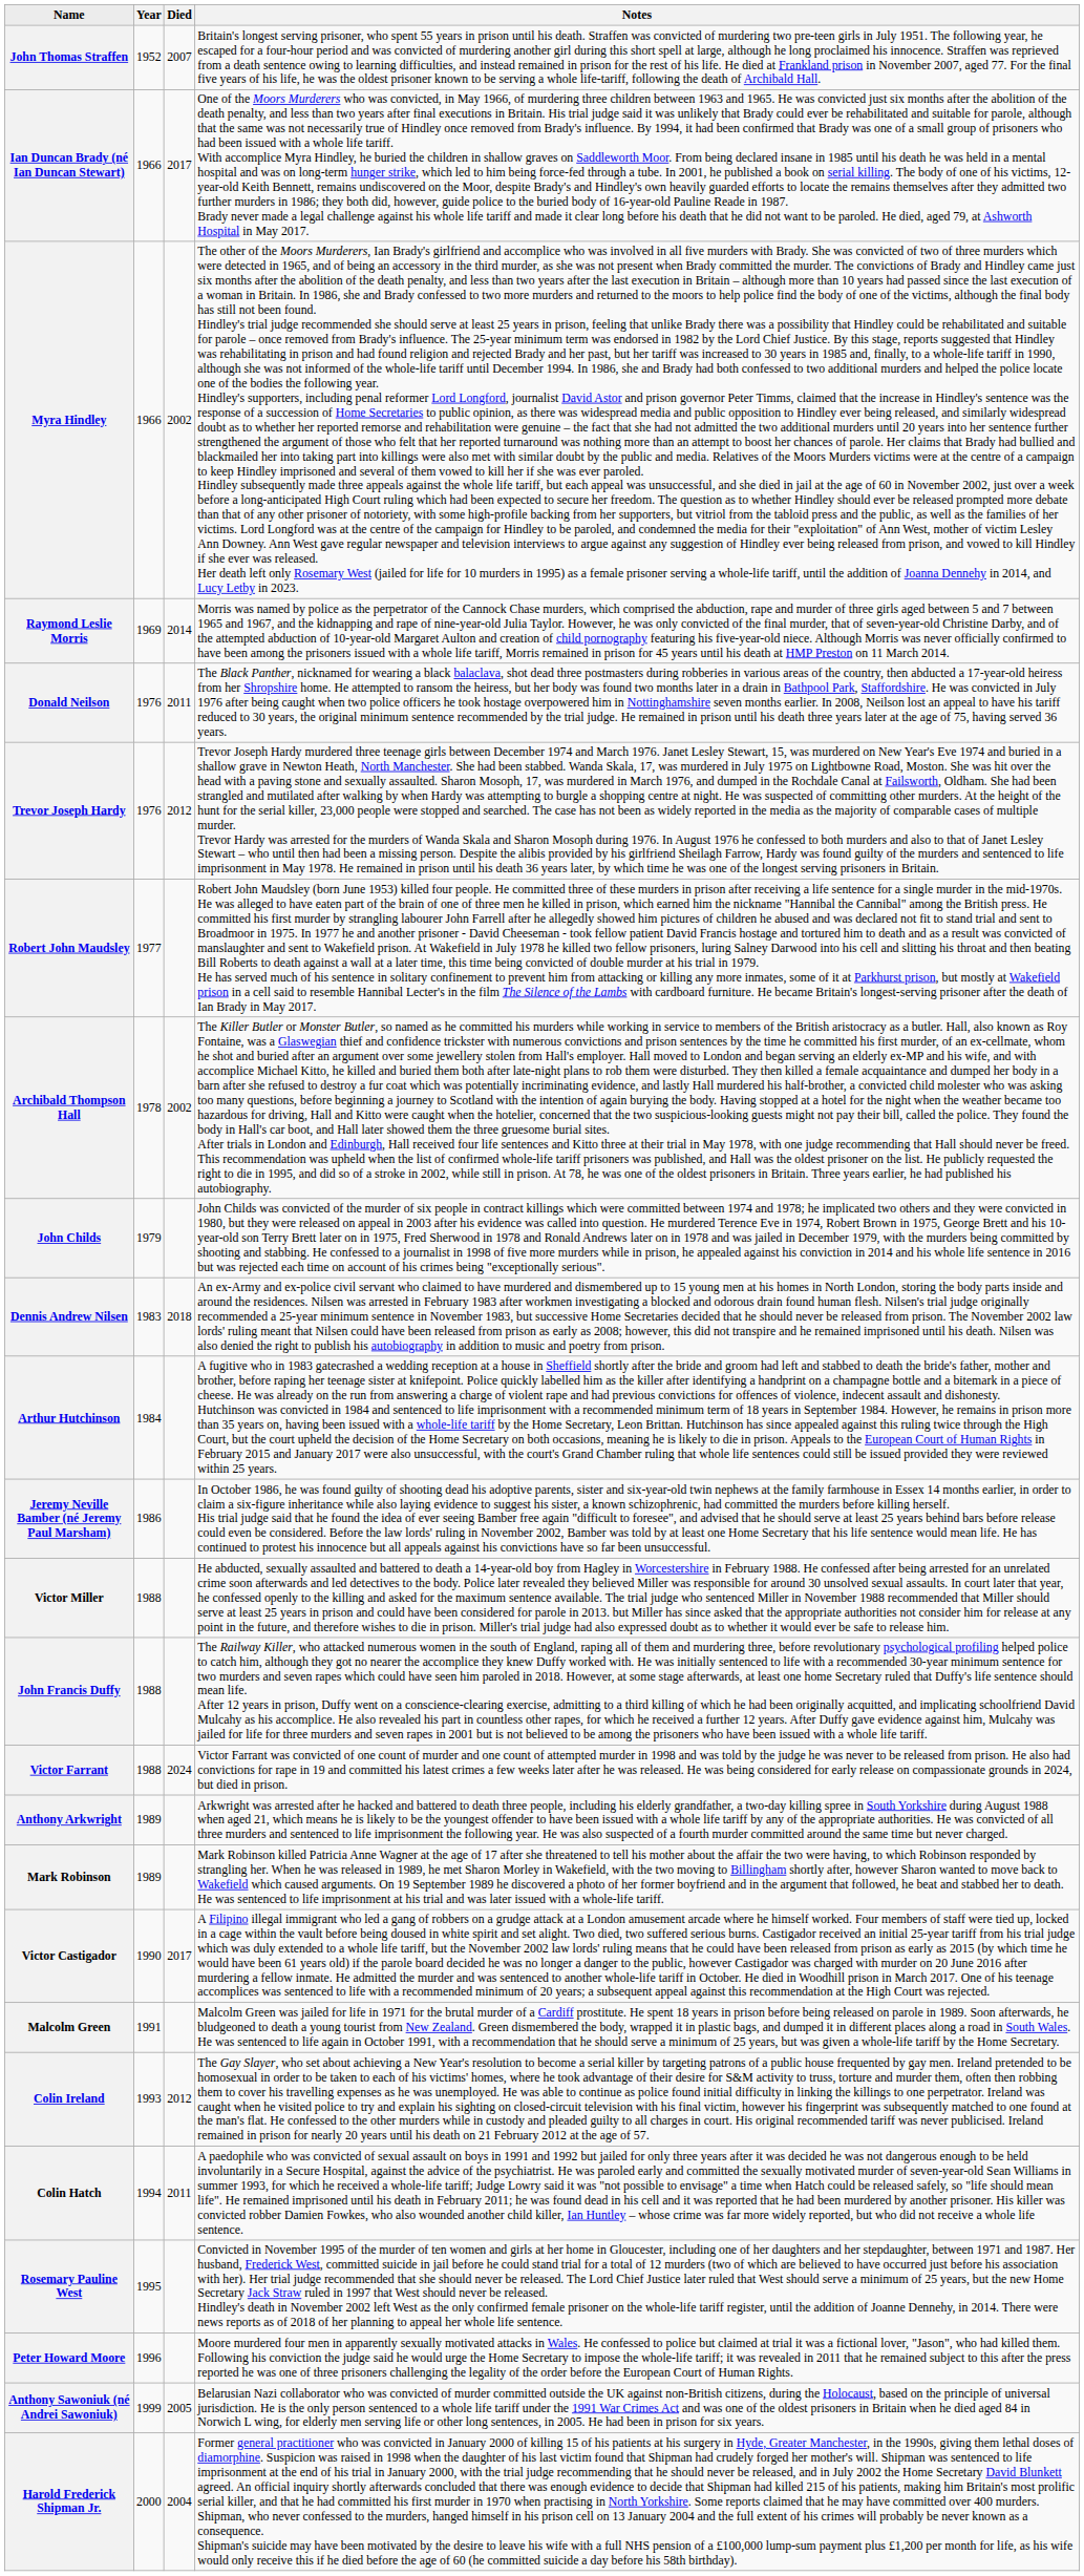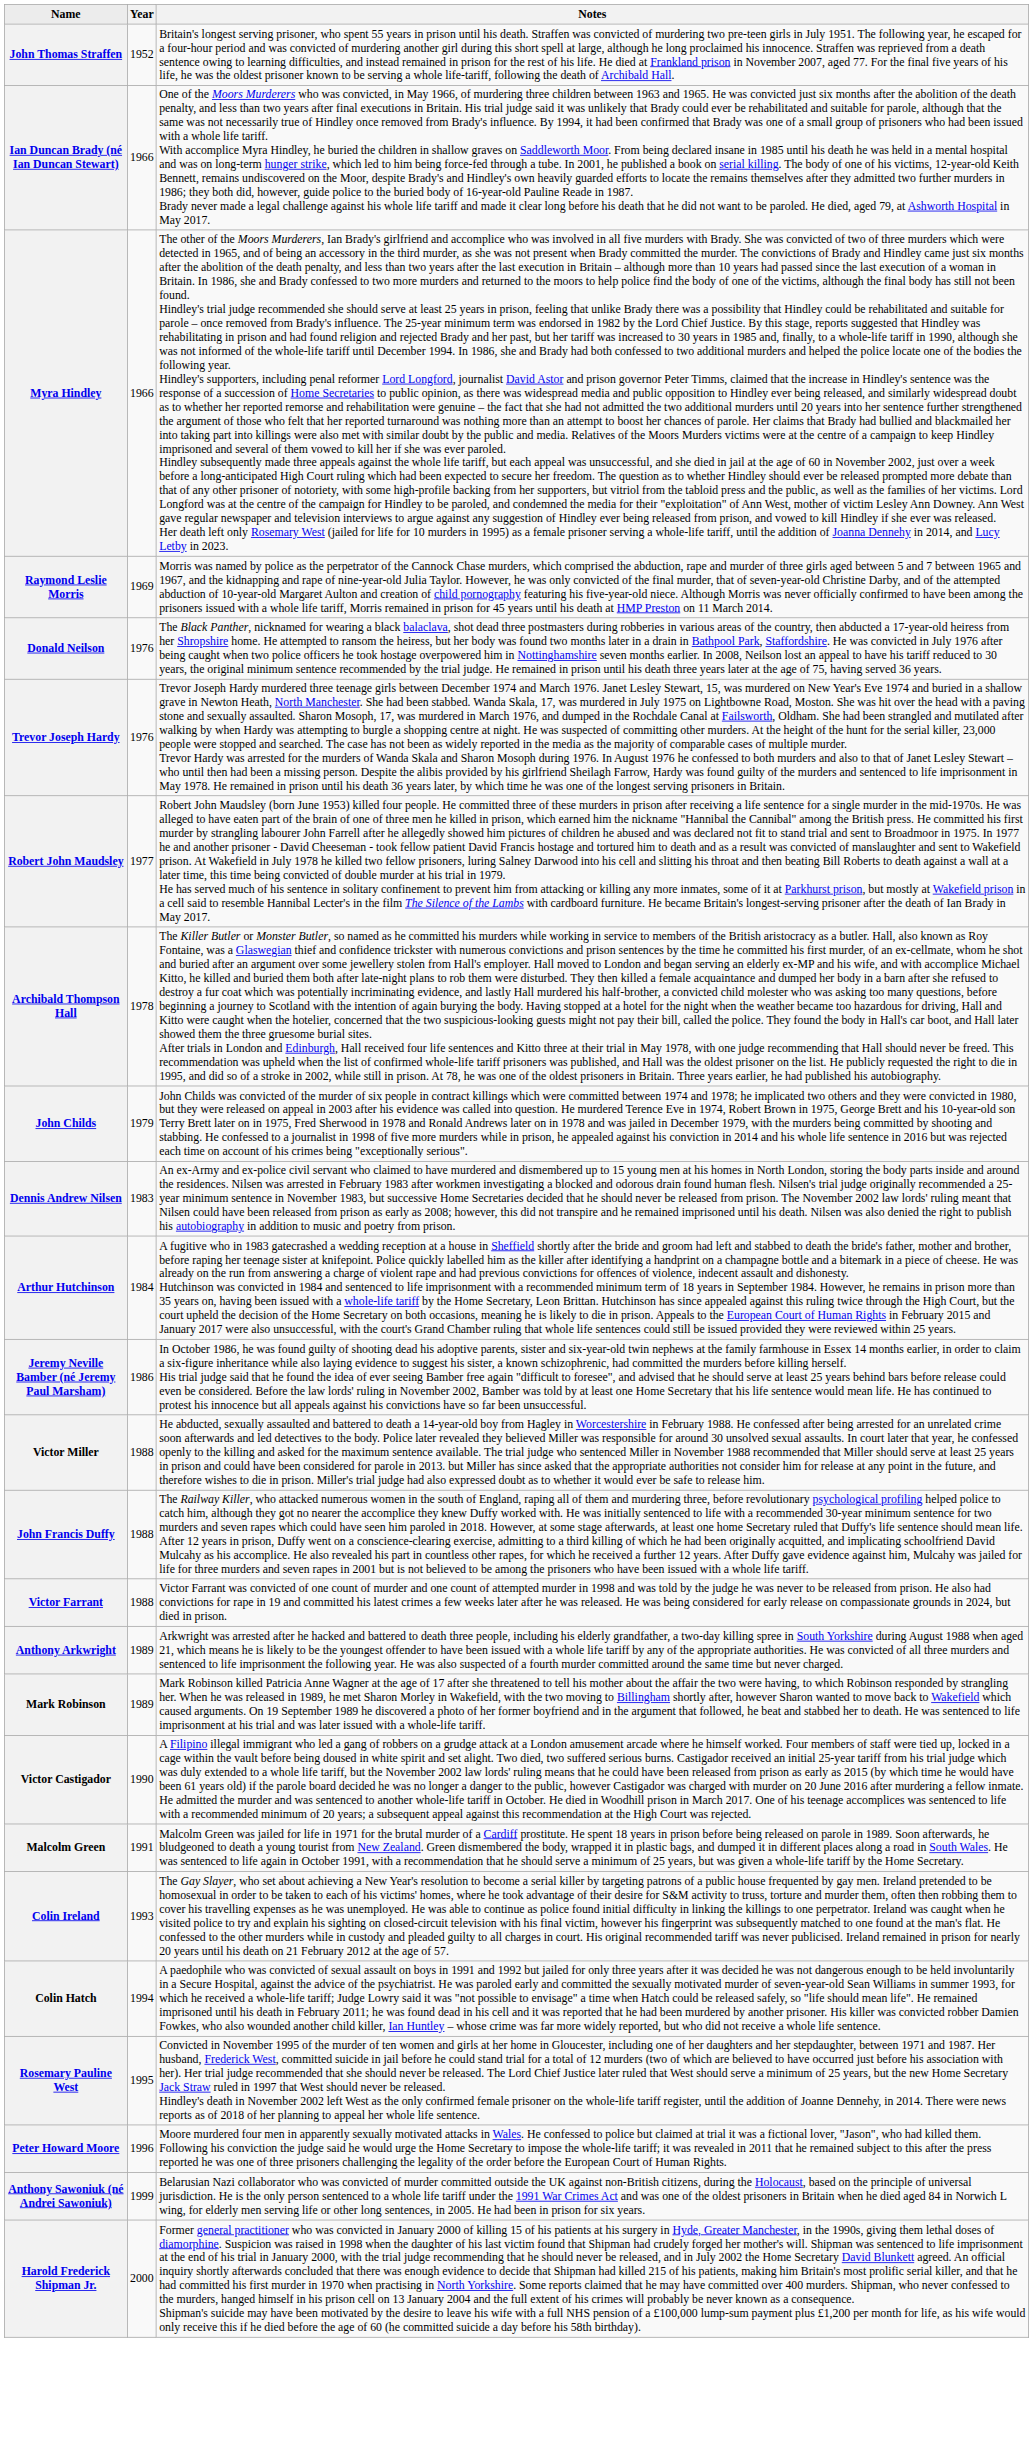- column: Died | 2007 | 2017 | 2002 | 2014 | 2011 | 2012 | 2002 | 2018 | 2024 | 2017 | 2012 | 2011 | 2005 | 2004
